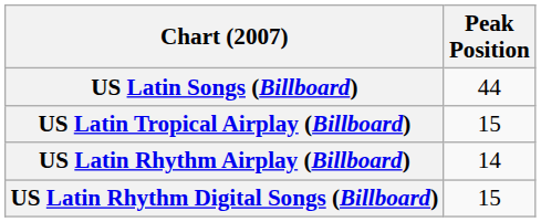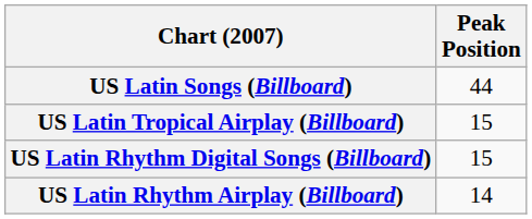rows swapped: US Latin Rhythm Airplay (Billboard) <-> US Latin Rhythm Digital Songs (Billboard)
